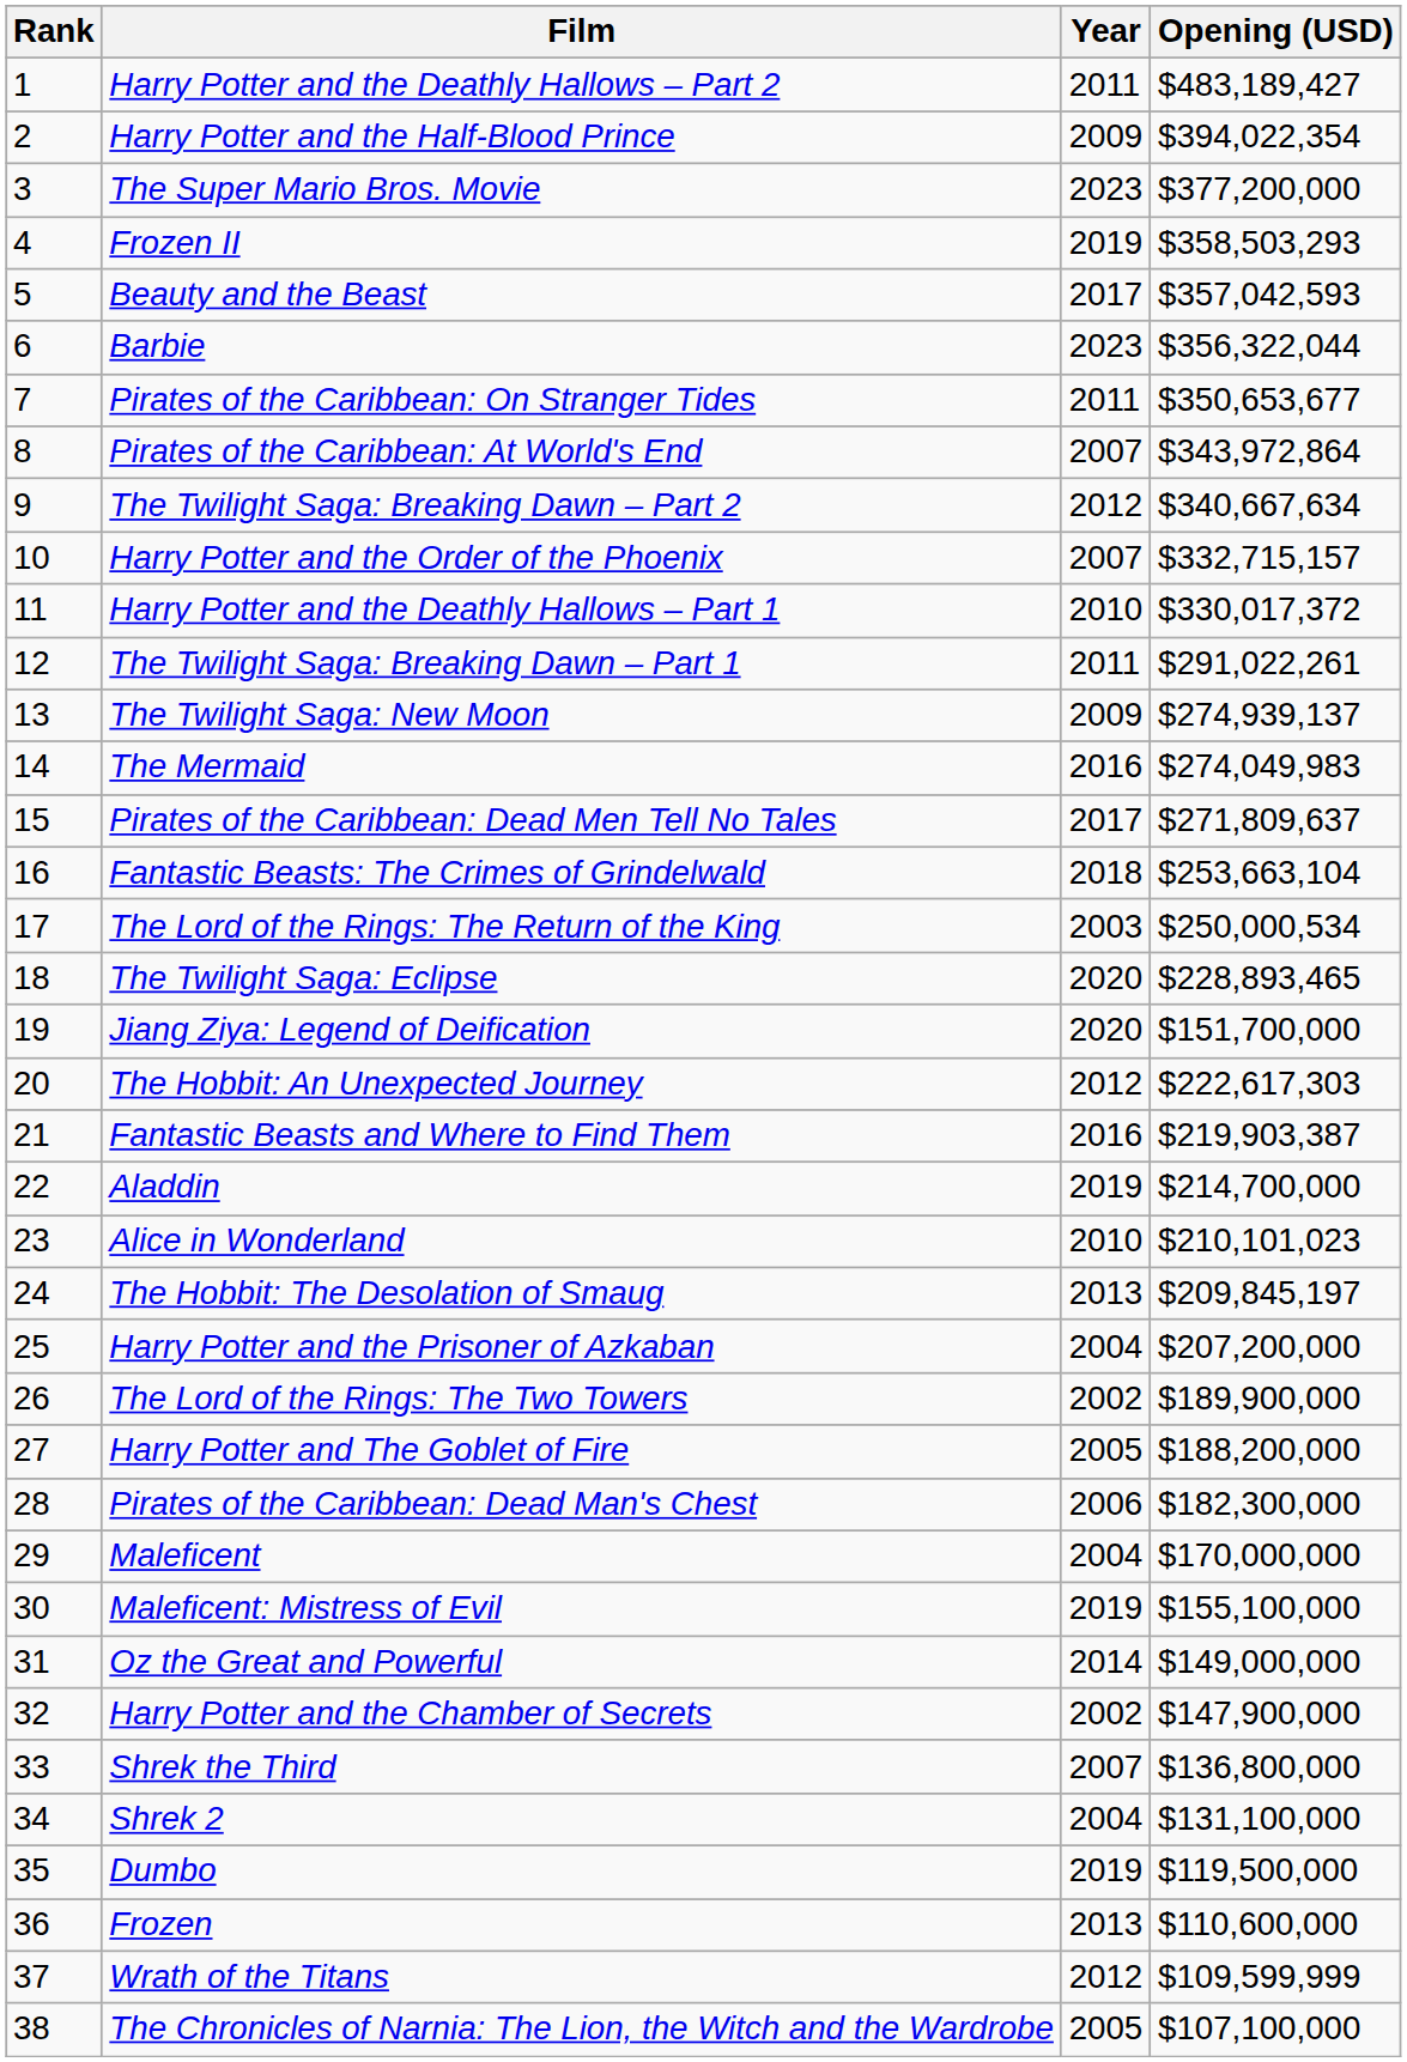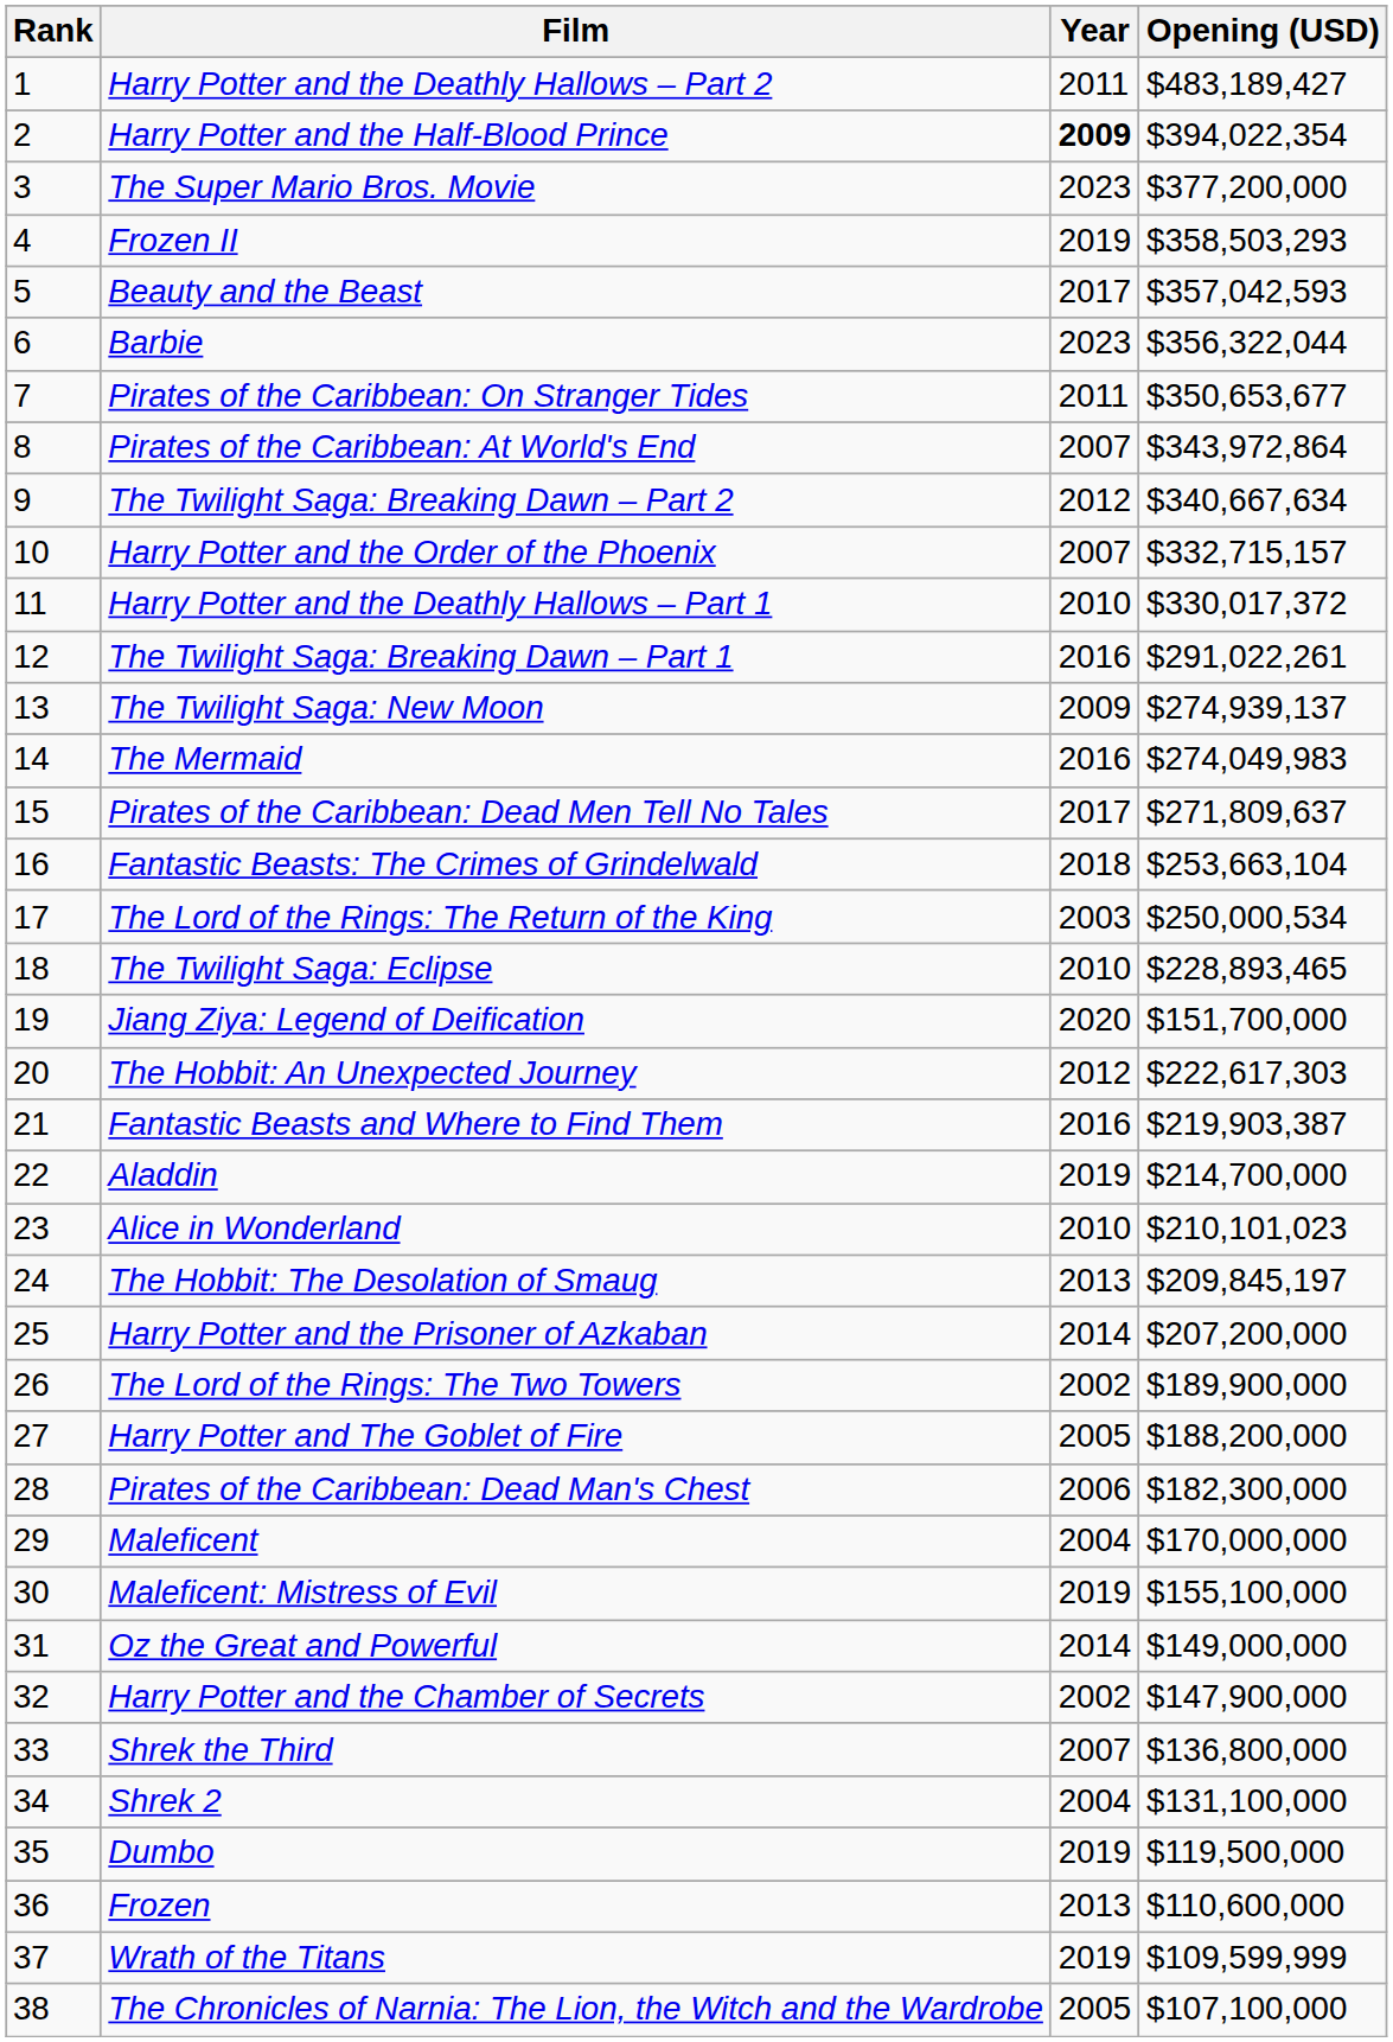Harry Potter and the Half-Blood Prince | Year: normal -> bold
The Twilight Saga: Breaking Dawn – Part 1 | Year: 2011 -> 2016
The Twilight Saga: Eclipse | Year: 2020 -> 2010
Harry Potter and the Prisoner of Azkaban | Year: 2004 -> 2014
Wrath of the Titans | Year: 2012 -> 2019
